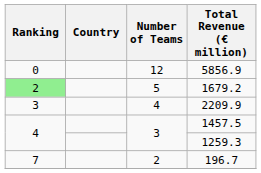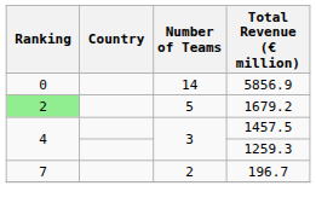5856.9 | Number of Teams: 12 -> 14
- row: 3 | 4 | 2209.9
